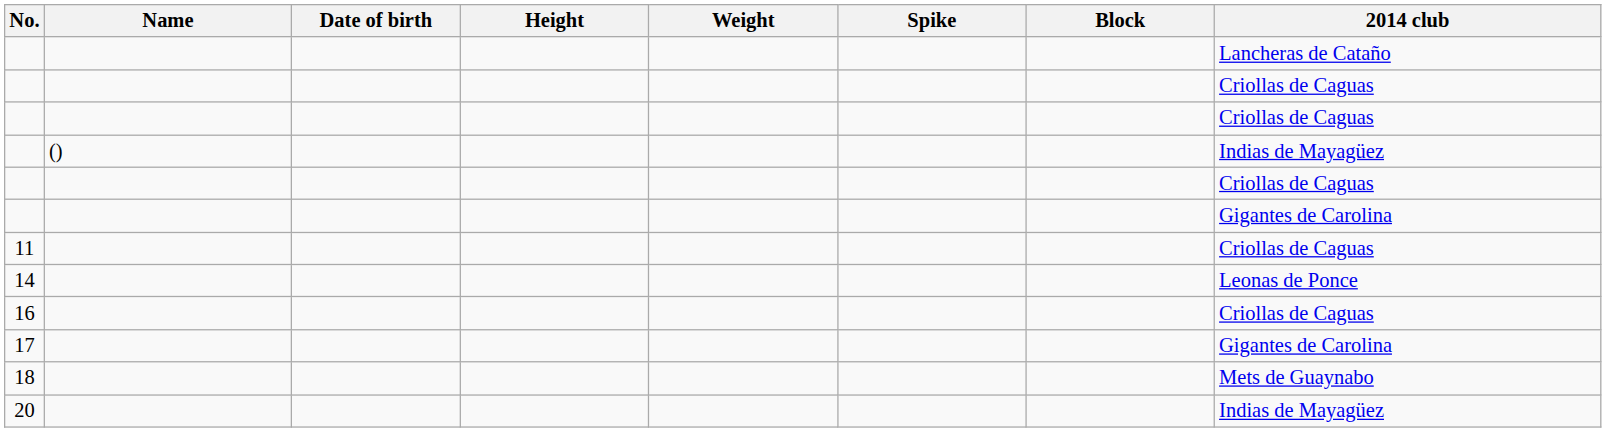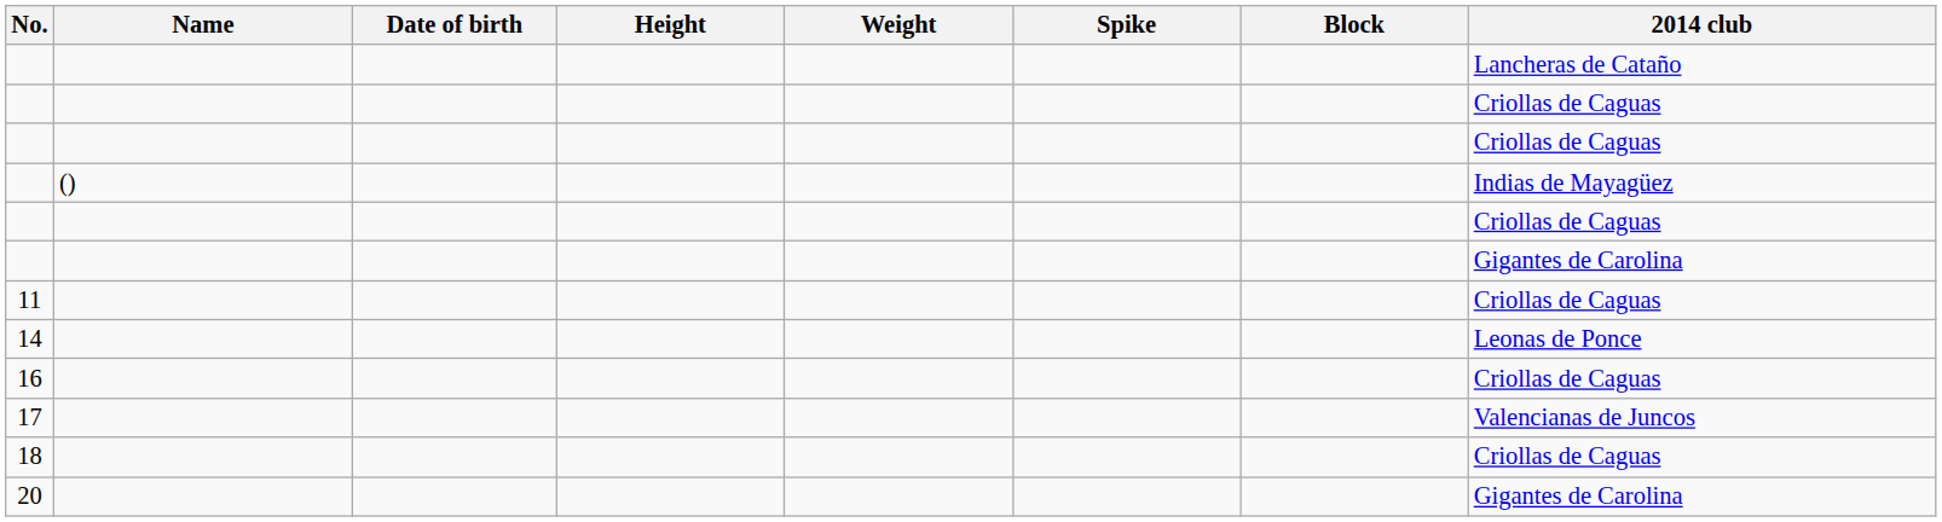17 | 2014 club: Gigantes de Carolina -> Valencianas de Juncos
18 | 2014 club: Mets de Guaynabo -> Criollas de Caguas
20 | 2014 club: Indias de Mayagüez -> Gigantes de Carolina
